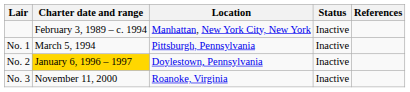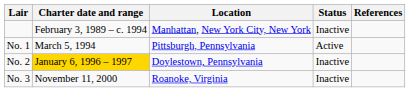No. 1 | Status: Inactive -> Active
